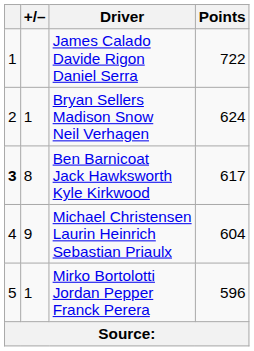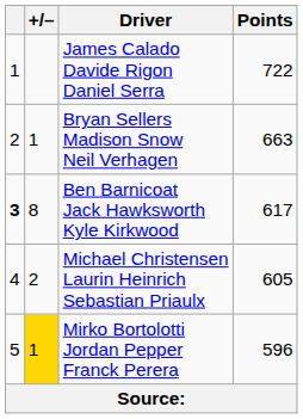Bryan Sellers Madison Snow Neil Verhagen | Points: 624 -> 663
Michael Christensen Laurin Heinrich Sebastian Priaulx | +/–: 9 -> 2
Michael Christensen Laurin Heinrich Sebastian Priaulx | Points: 604 -> 605
Mirko Bortolotti Jordan Pepper Franck Perera | +/–: no background -> gold background
